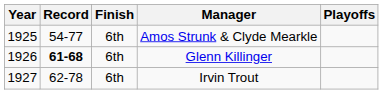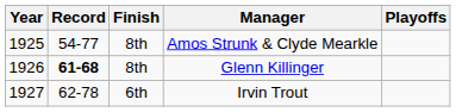Amos Strunk & Clyde Mearkle | Finish: 6th -> 8th
Glenn Killinger | Finish: 6th -> 8th
